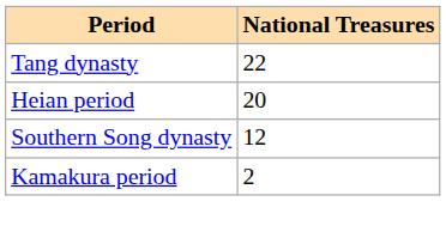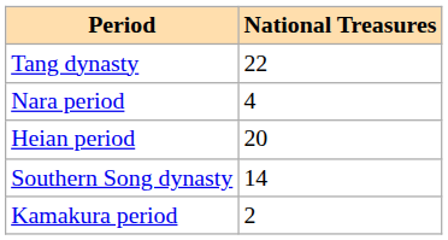+ row: Nara period | 4
Southern Song dynasty | National Treasures: 12 -> 14
